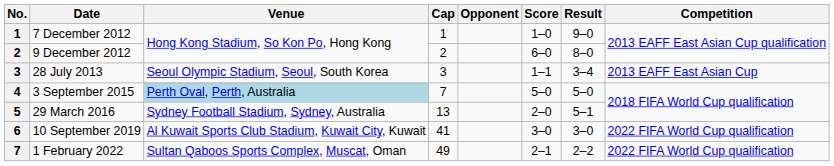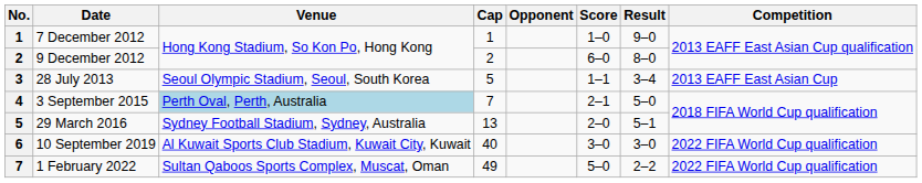28 July 2013 | Cap: 3 -> 5
3 September 2015 | Score: 5–0 -> 2–1
10 September 2019 | Cap: 41 -> 40
1 February 2022 | Score: 2–1 -> 5–0
